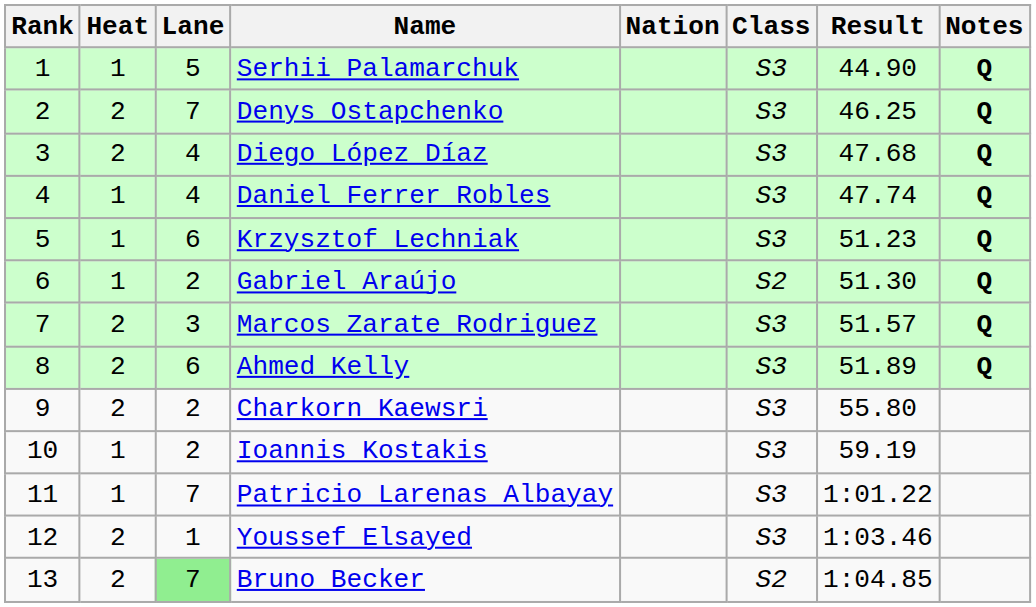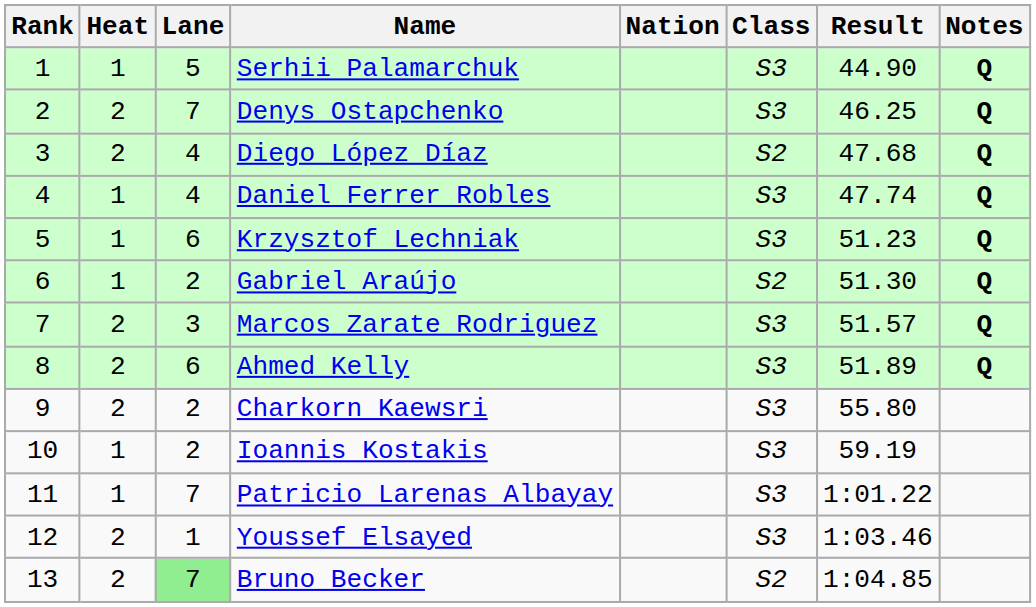Diego López Díaz | Class: S3 -> S2
